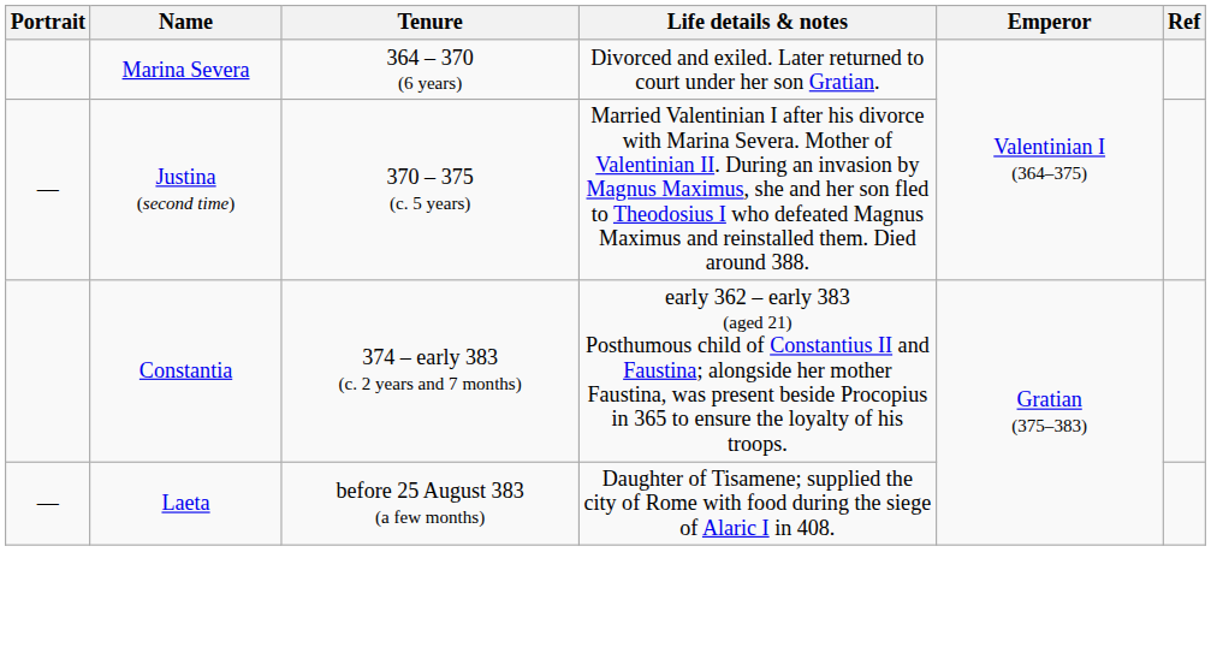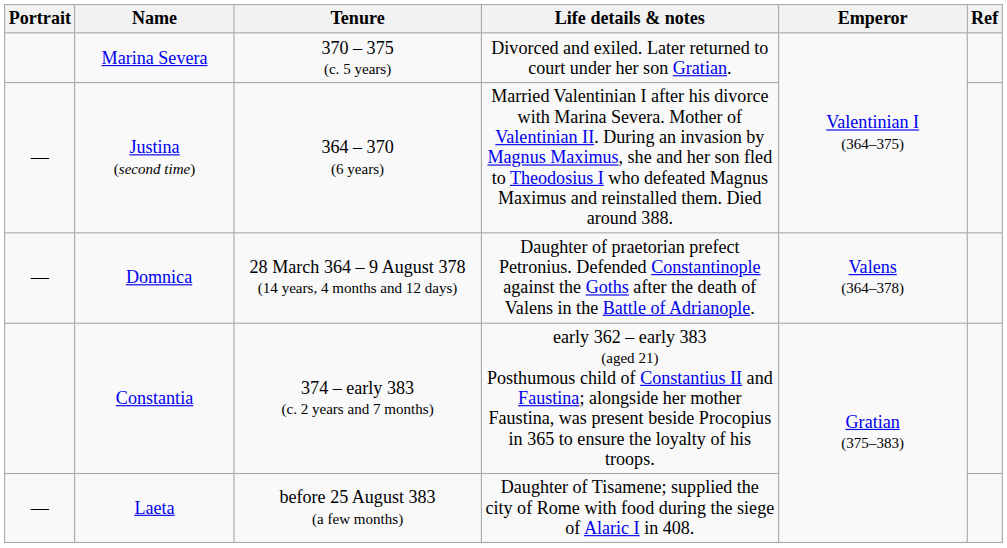Marina Severa | Tenure: 364 – 370 (6 years) -> 370 – 375 (c. 5 years)
Justina (second time) | Tenure: 370 – 375 (c. 5 years) -> 364 – 370 (6 years)
+ row: — | Domnica | 28 March 364 – 9 August 378 (14 years, 4 months and 12 days) | Daughter of praetorian prefect Petronius. Defended Constantinople against the Goths after the death of Valens in the Battle of Adrianople. | Valens (364–378)
